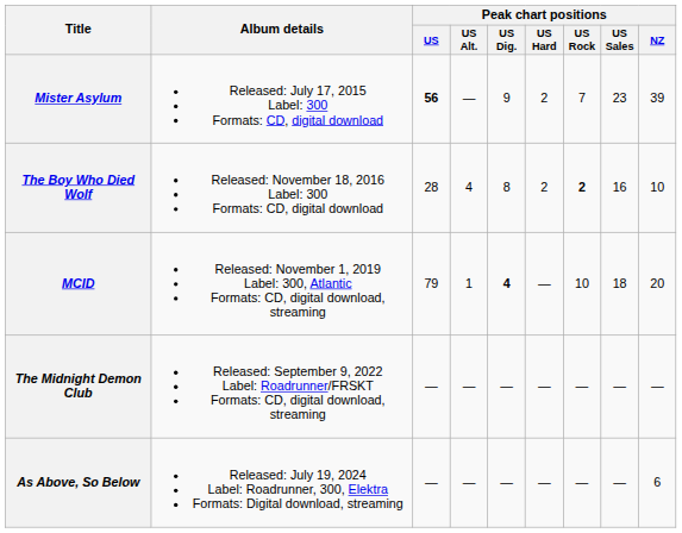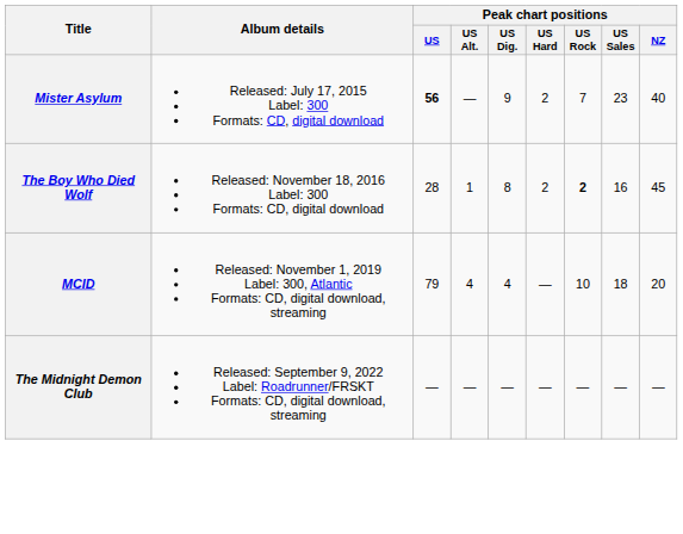Mister Asylum | Peak chart positions / NZ: 39 -> 40
The Boy Who Died Wolf | Peak chart positions / US Alt.: 4 -> 1
The Boy Who Died Wolf | Peak chart positions / NZ: 10 -> 45
MCID | Peak chart positions / US Alt.: 1 -> 4
MCID | Peak chart positions / US Dig.: bold -> normal
- row: As Above, So Below | Released: July 19, 2024 Label: Roadrunner, 300, Elektra Formats: Digital download, streaming | — | — | — | — | — | — | 6
